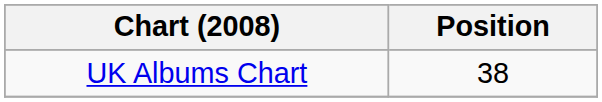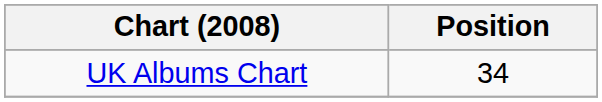UK Albums Chart | Position: 38 -> 34
